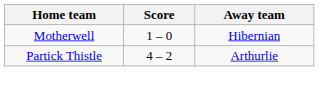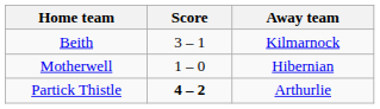+ row: Beith | 3 – 1 | Kilmarnock
Partick Thistle | Score: normal -> bold
